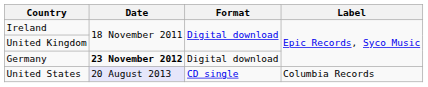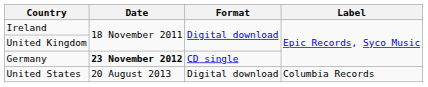Germany | Format: Digital download -> CD single
United States | Date: lavender background -> no background
United States | Format: CD single -> Digital download
